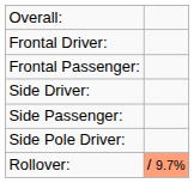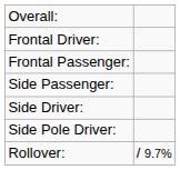rows swapped: Side Driver: <-> Side Passenger:
Rollover: | column 2: lightsalmon background -> no background
